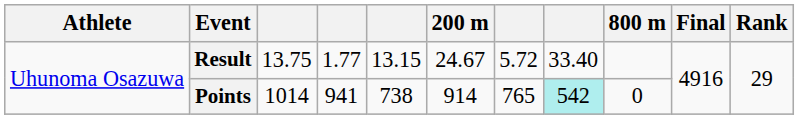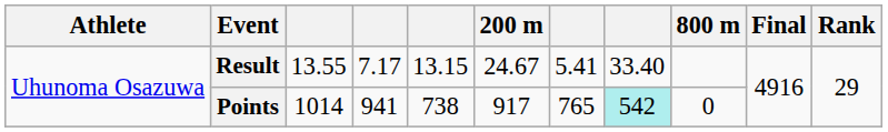Result | column 3: 13.75 -> 13.55
Result | column 4: 1.77 -> 7.17
Result | column 7: 5.72 -> 5.41
Points | 200 m: 914 -> 917
